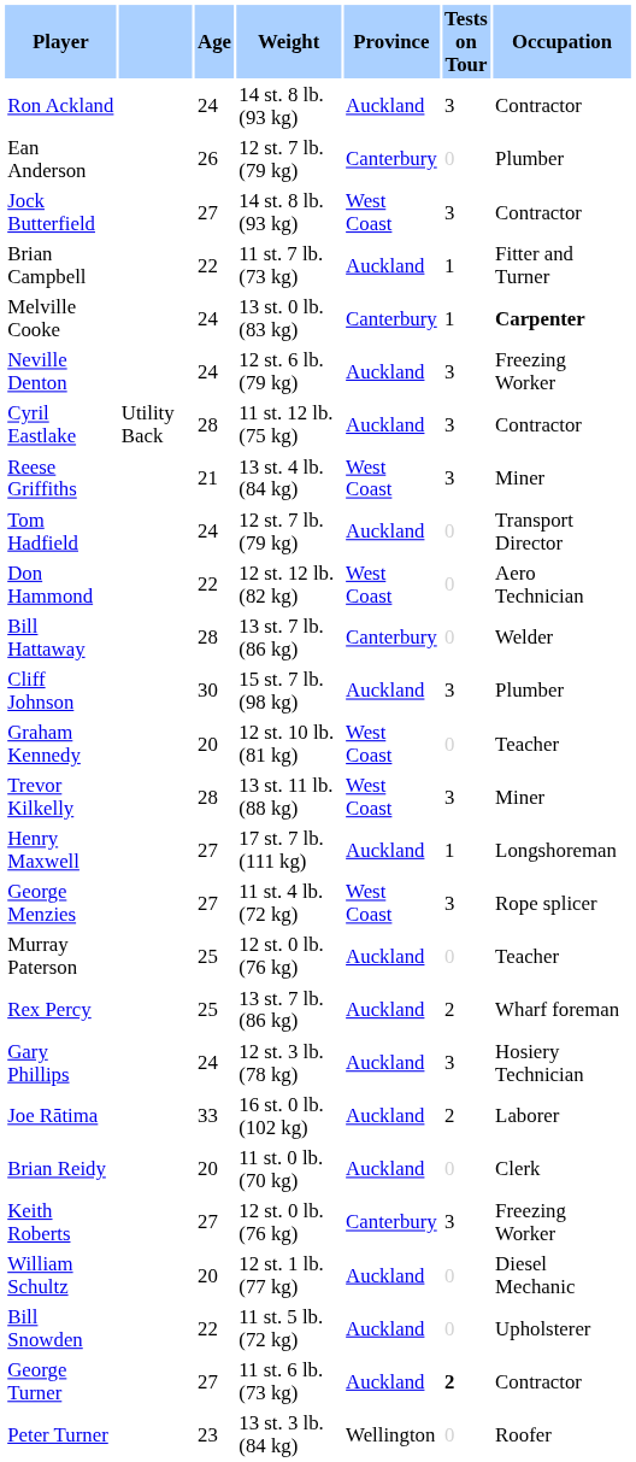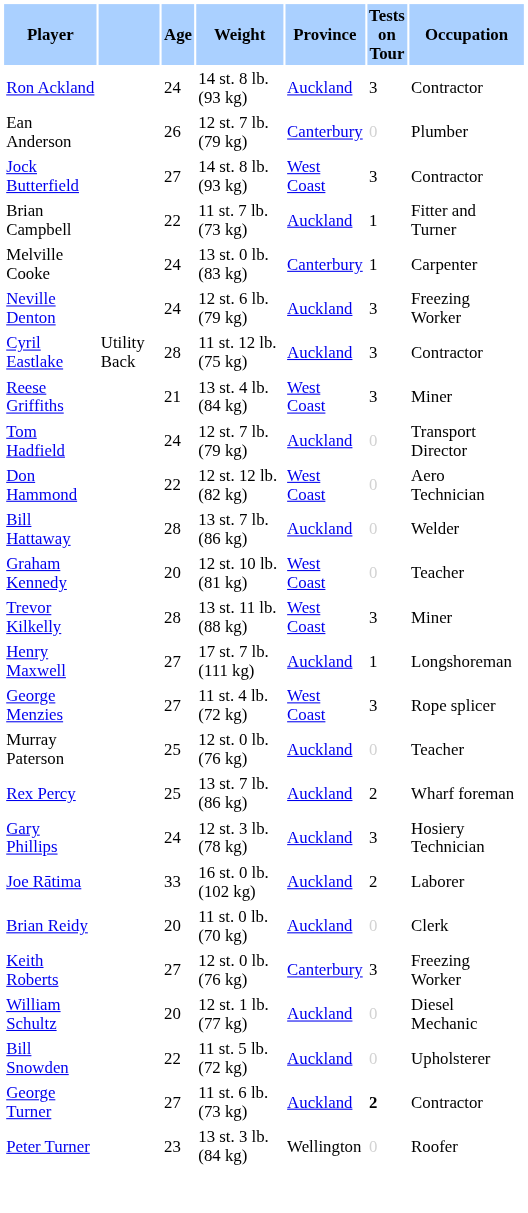Melville Cooke | Occupation: bold -> normal
Bill Hattaway | Province: Canterbury -> Auckland
- row: Cliff Johnson | 30 | 15 st. 7 lb. (98 kg) | Auckland | 3 | Plumber
